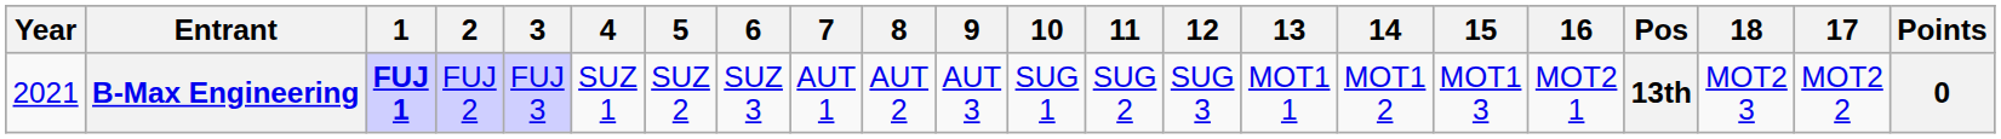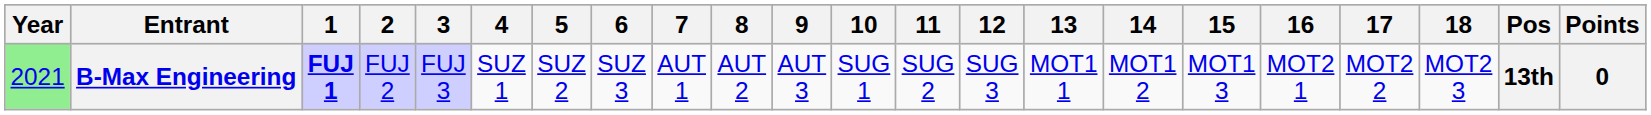columns swapped: 17 <-> Pos
B-Max Engineering | Year: no background -> lightgreen background
